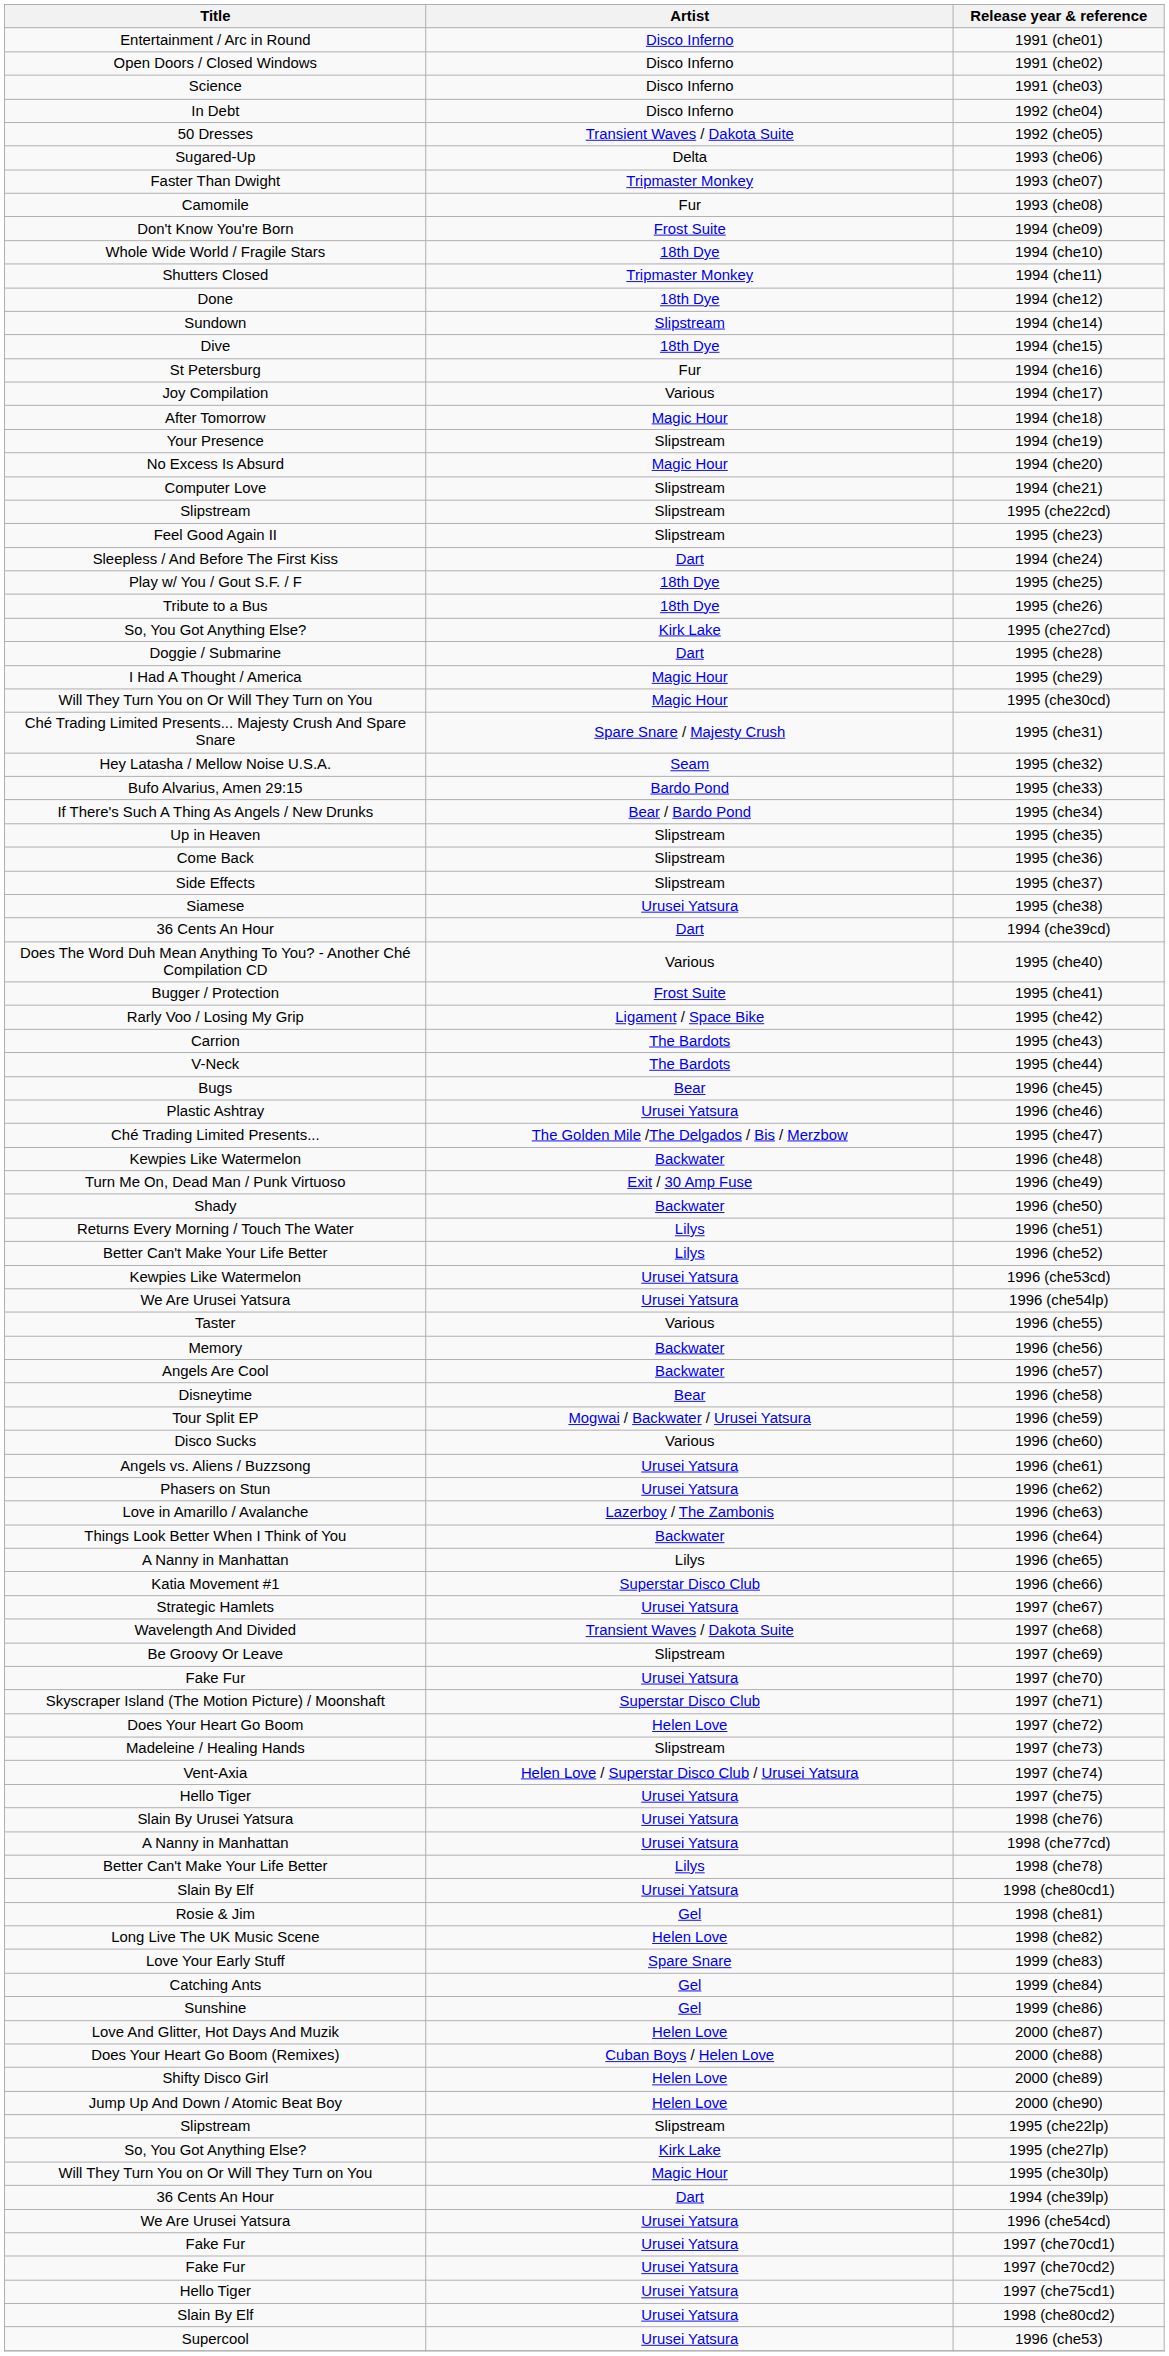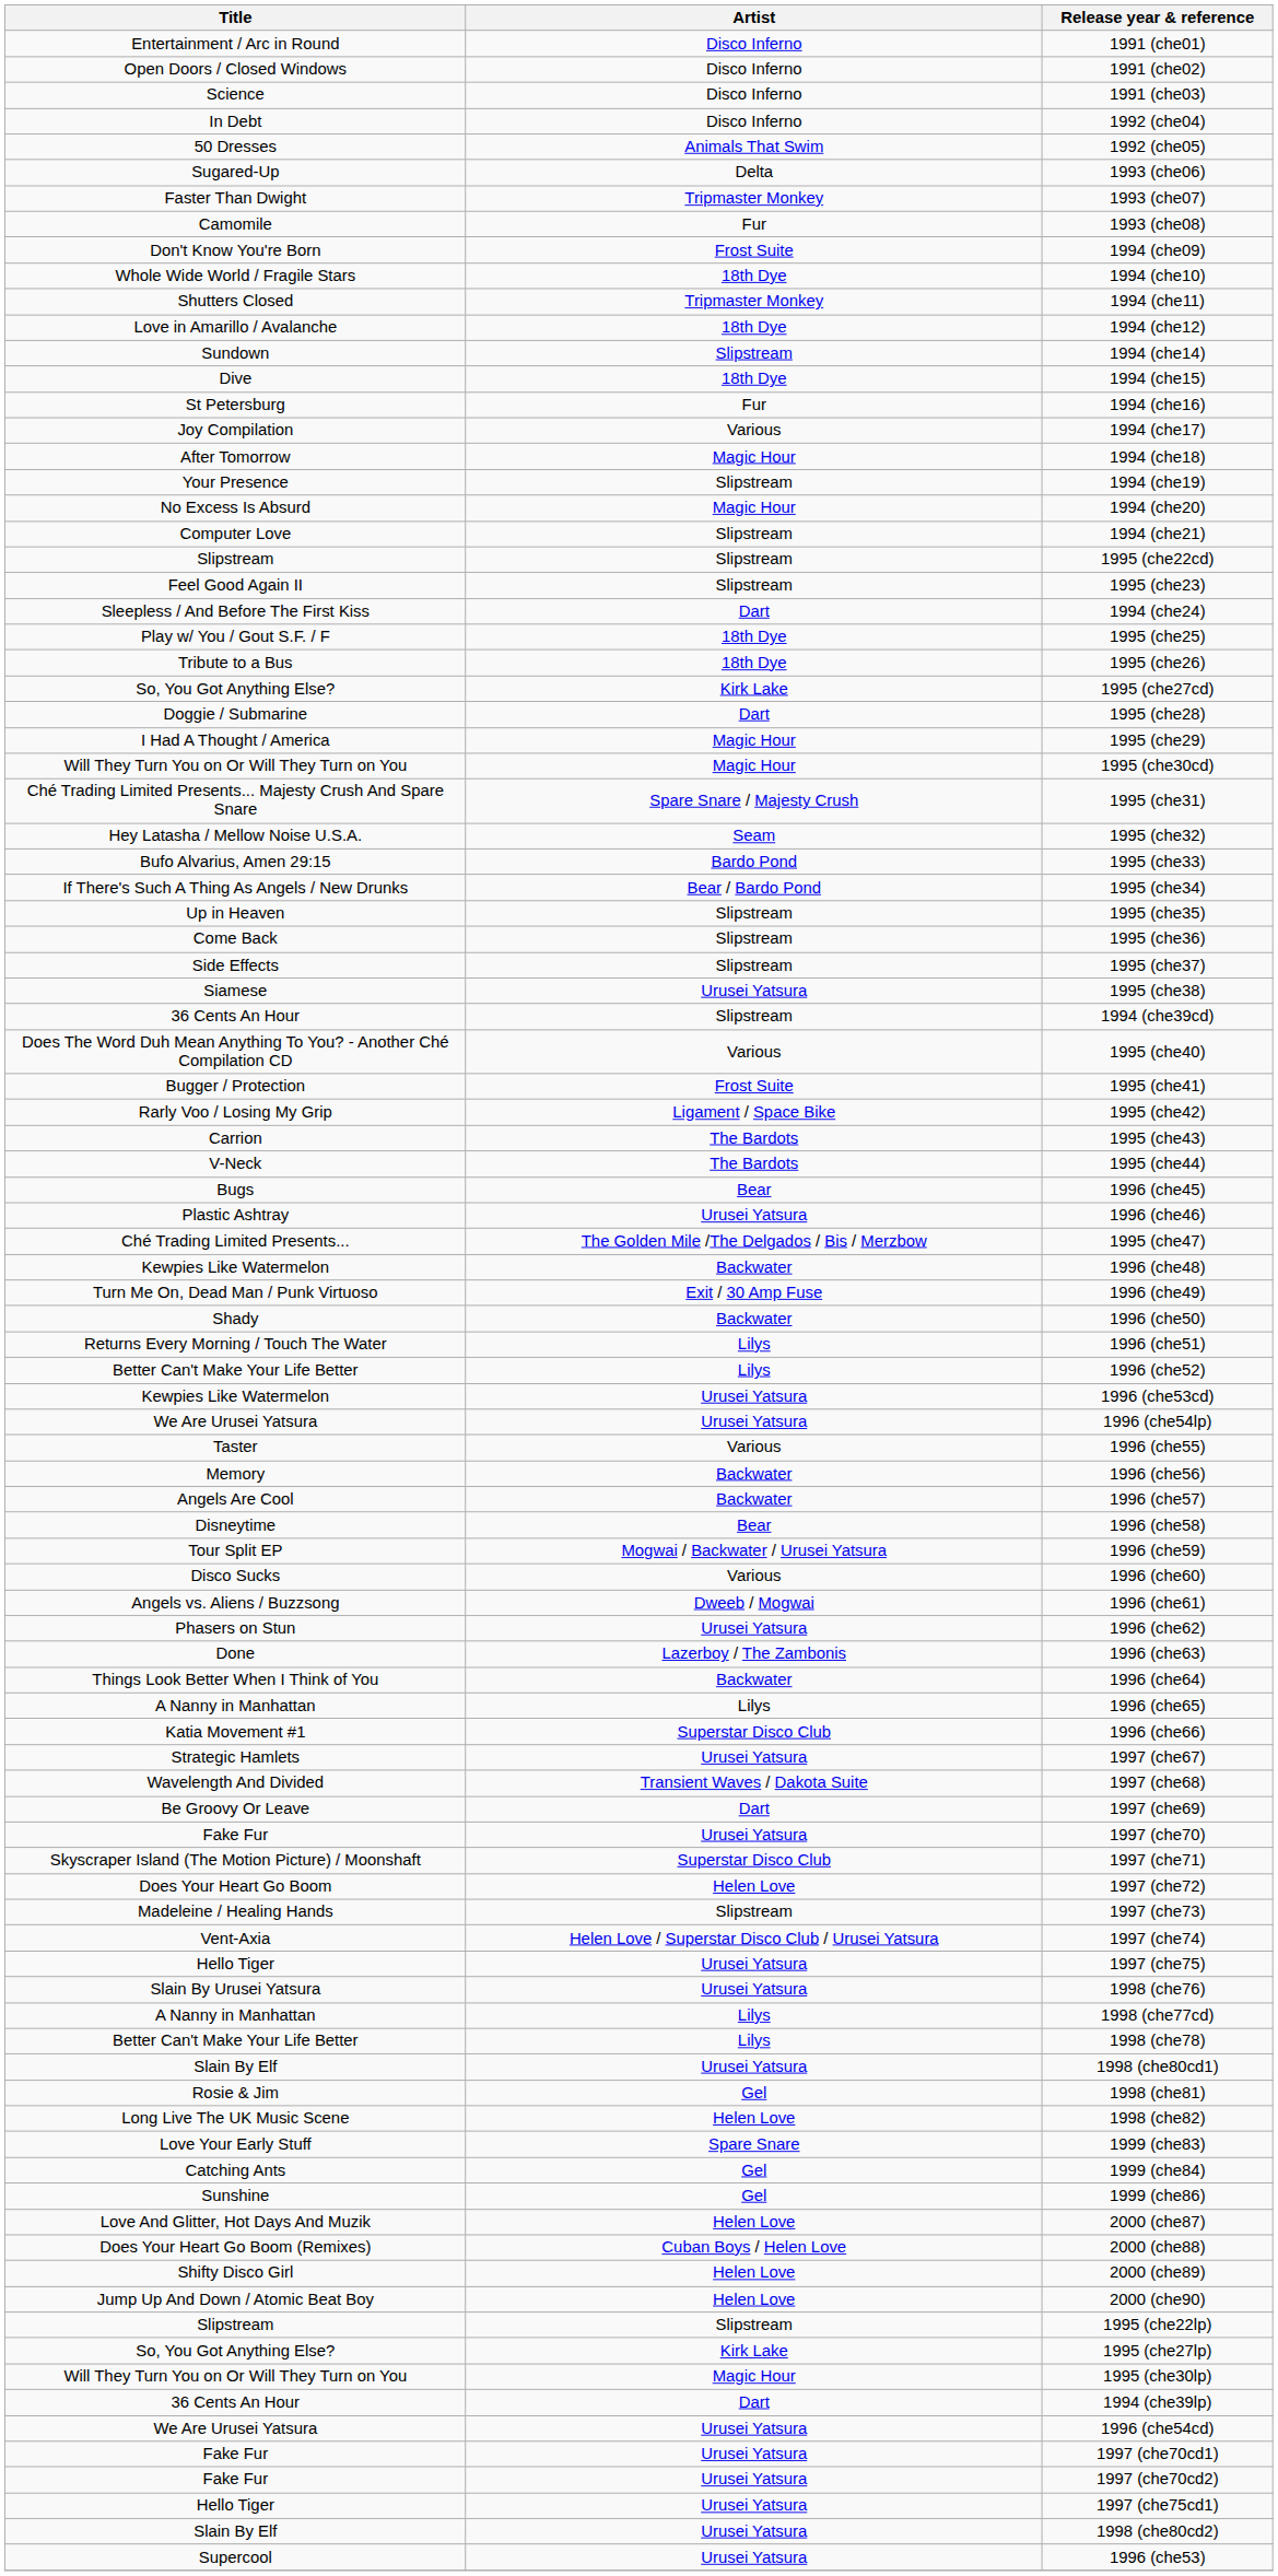1992 (che05) | Artist: Transient Waves / Dakota Suite -> Animals That Swim
1994 (che12) | Title: Done -> Love in Amarillo / Avalanche
1994 (che39cd) | Artist: Dart -> Slipstream
1996 (che61) | Artist: Urusei Yatsura -> Dweeb / Mogwai
1996 (che63) | Title: Love in Amarillo / Avalanche -> Done
1997 (che69) | Artist: Slipstream -> Dart
1998 (che77cd) | Artist: Urusei Yatsura -> Lilys
